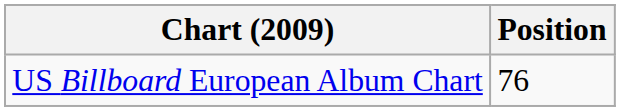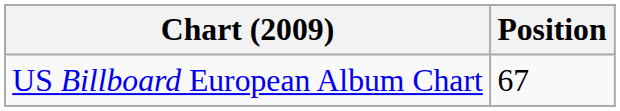US Billboard European Album Chart | Position: 76 -> 67
